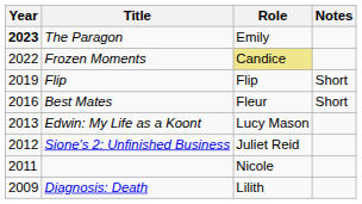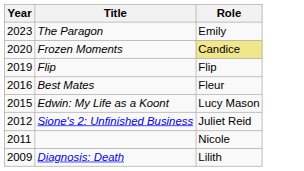- column: Notes | Short | Short
The Paragon | Year: bold -> normal
Frozen Moments | Year: 2022 -> 2020
Edwin: My Life as a Koont | Year: 2013 -> 2015
